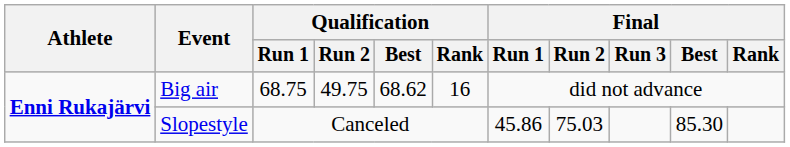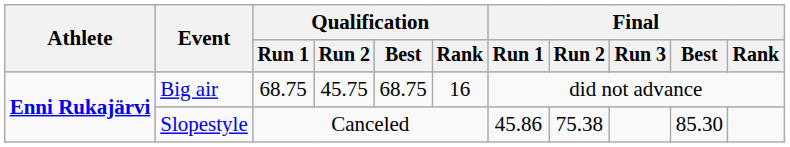Big air | Qualification / Run 2: 49.75 -> 45.75
Big air | Qualification / Best: 68.62 -> 68.75
Slopestyle | Final / Run 2: 75.03 -> 75.38
